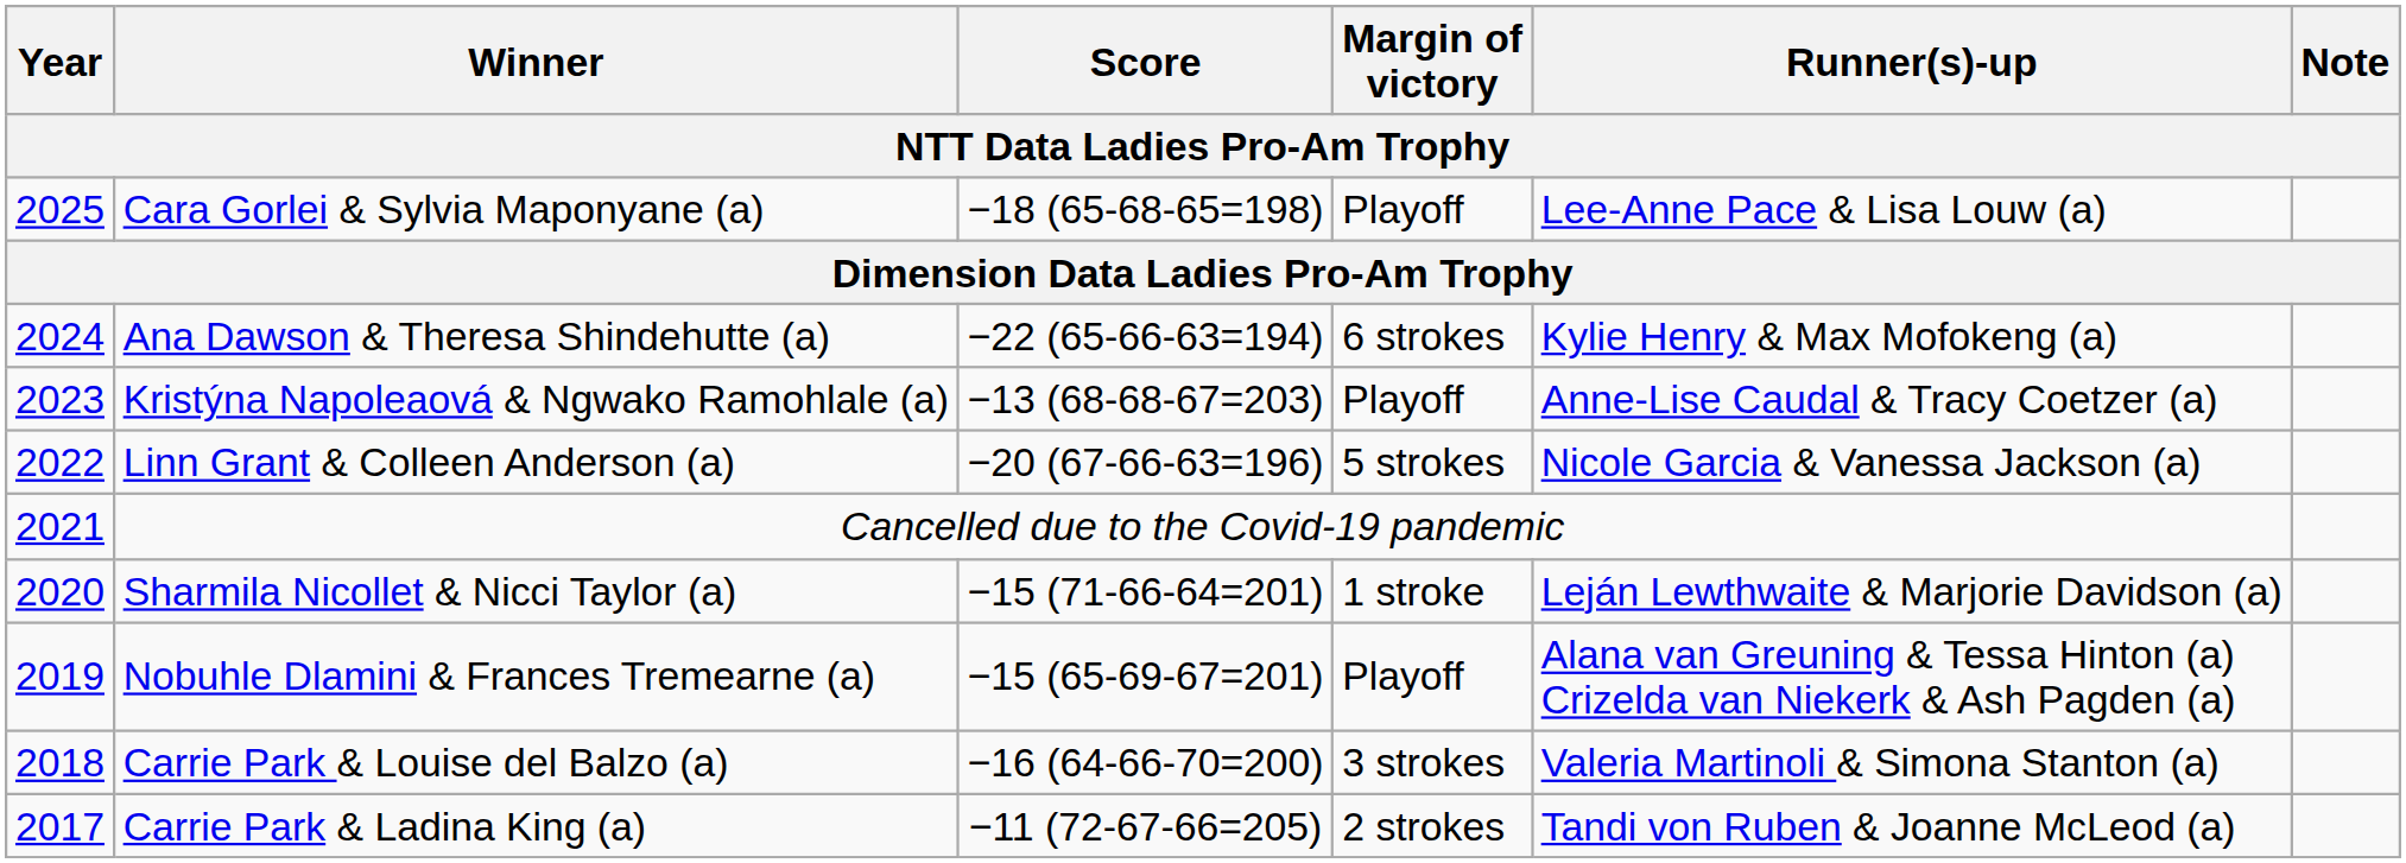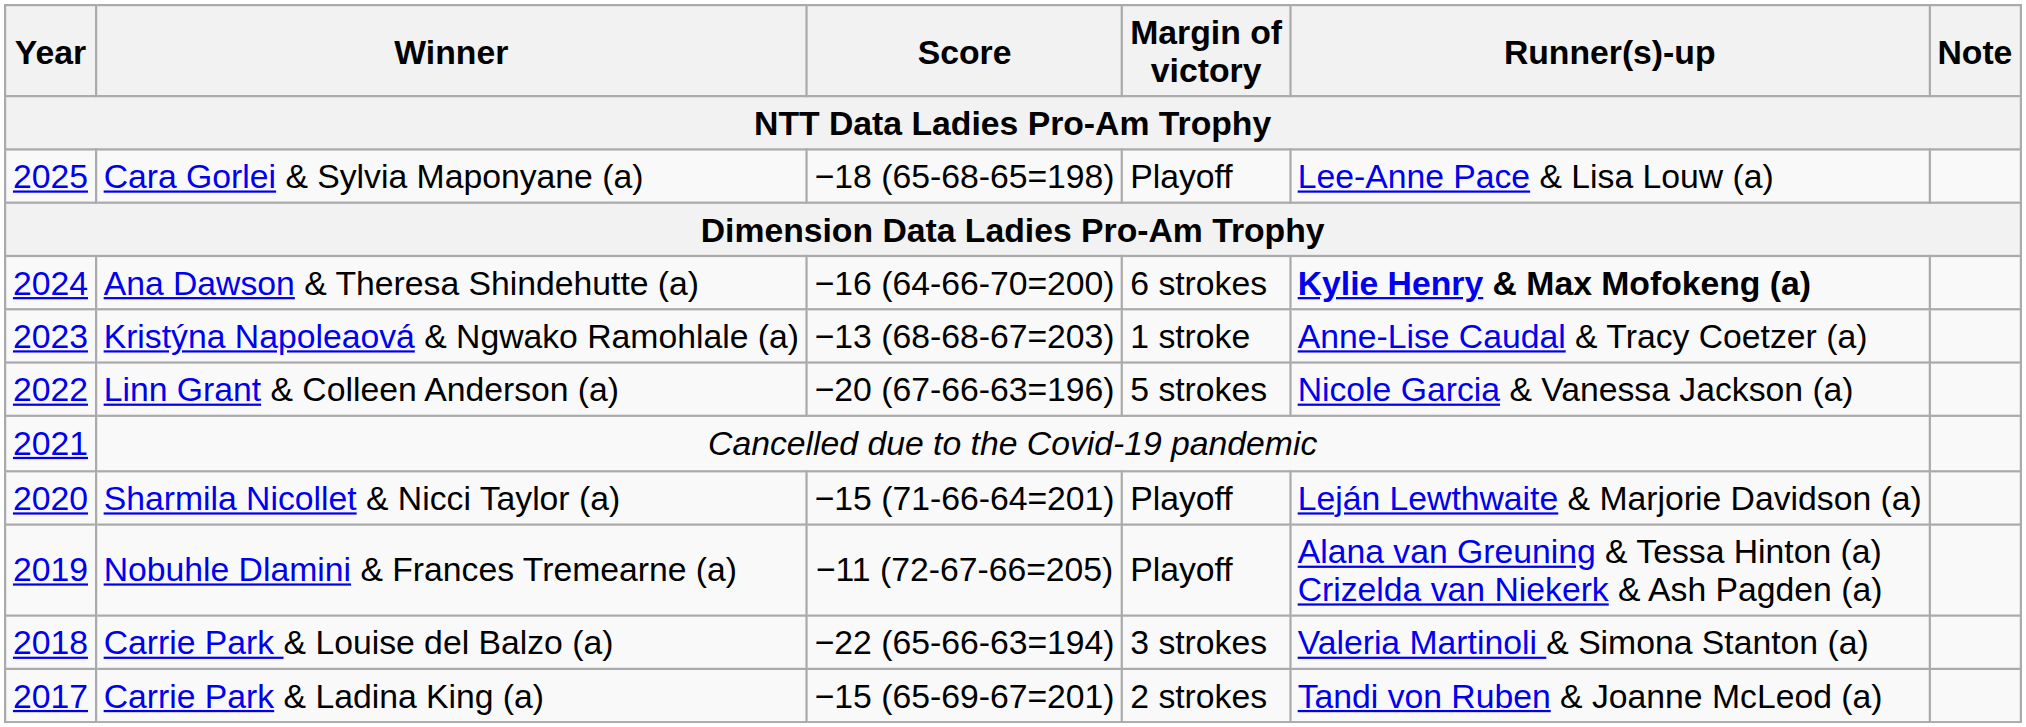Ana Dawson & Theresa Shindehutte (a) | Score: −22 (65-66-63=194) -> −16 (64-66-70=200)
Ana Dawson & Theresa Shindehutte (a) | Runner(s)-up: normal -> bold
Kristýna Napoleaová & Ngwako Ramohlale (a) | Margin of victory: Playoff -> 1 stroke
Sharmila Nicollet & Nicci Taylor (a) | Margin of victory: 1 stroke -> Playoff
Nobuhle Dlamini & Frances Tremearne (a) | Score: −15 (65-69-67=201) -> −11 (72-67-66=205)
Carrie Park & Louise del Balzo (a) | Score: −16 (64-66-70=200) -> −22 (65-66-63=194)
Carrie Park & Ladina King (a) | Score: −11 (72-67-66=205) -> −15 (65-69-67=201)
